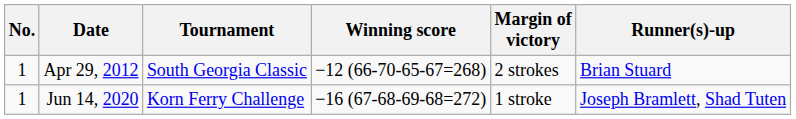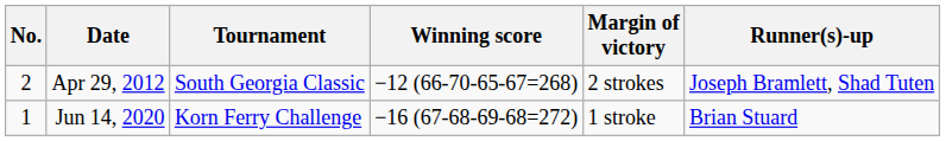Apr 29, 2012 | No.: 1 -> 2
Apr 29, 2012 | Runner(s)-up: Brian Stuard -> Joseph Bramlett, Shad Tuten
Jun 14, 2020 | Runner(s)-up: Joseph Bramlett, Shad Tuten -> Brian Stuard
